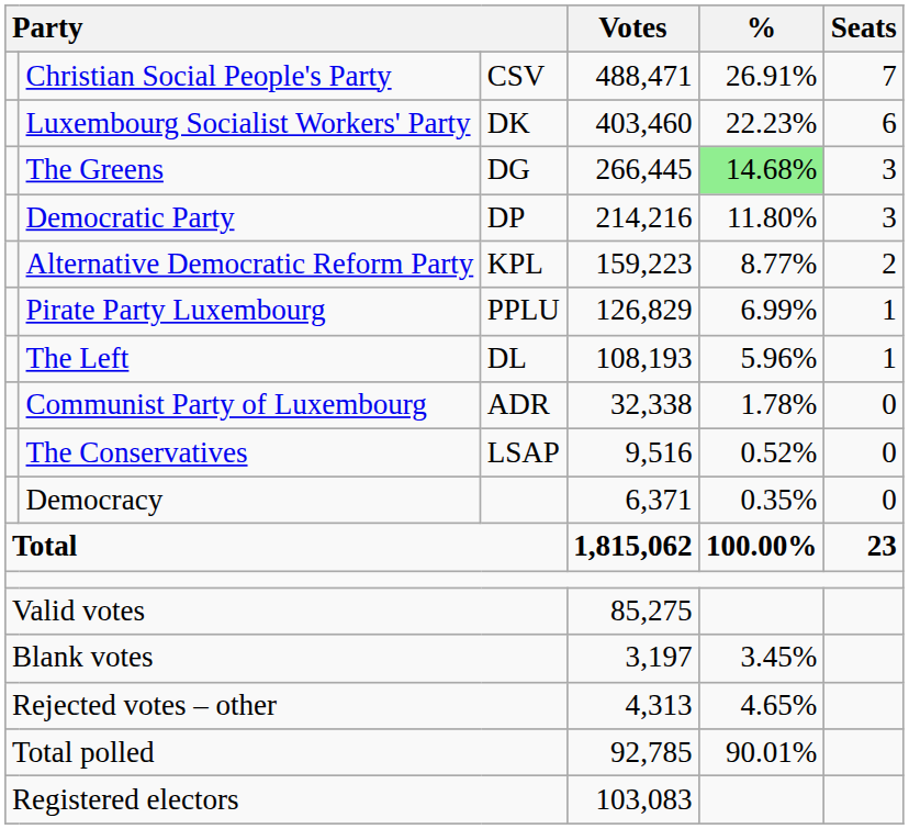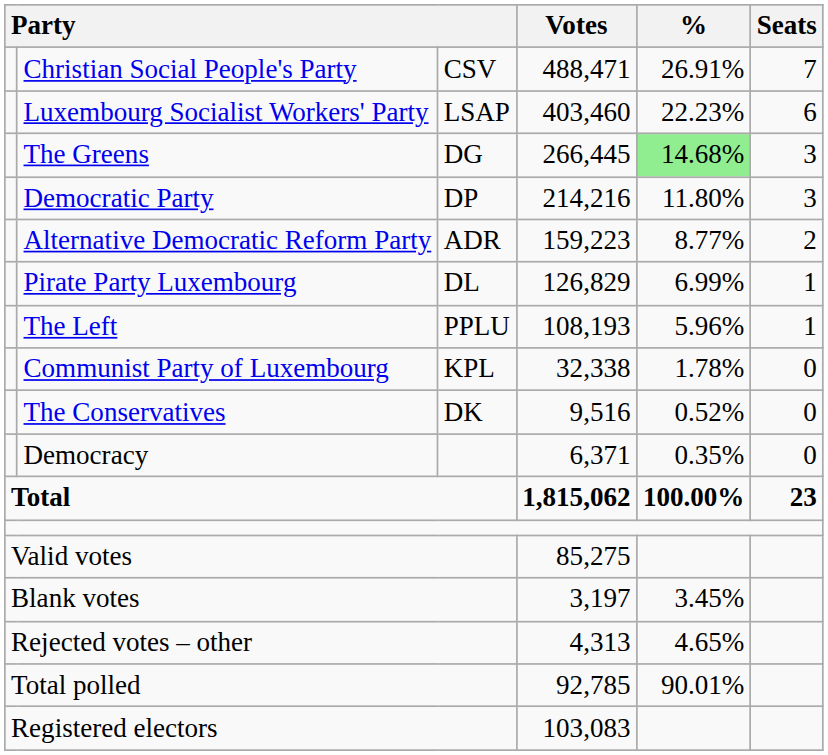Luxembourg Socialist Workers' Party | column 3: DK -> LSAP
Alternative Democratic Reform Party | column 3: KPL -> ADR
Pirate Party Luxembourg | column 3: PPLU -> DL
The Left | column 3: DL -> PPLU
Communist Party of Luxembourg | column 3: ADR -> KPL
The Conservatives | column 3: LSAP -> DK
